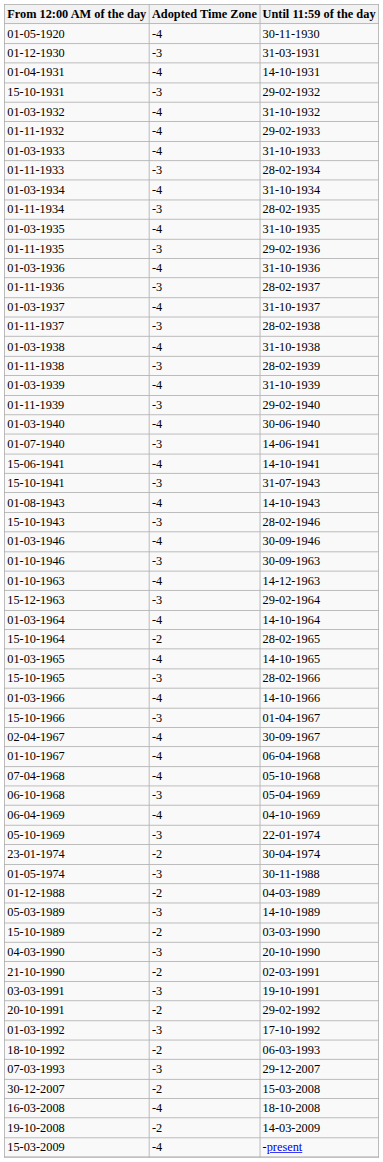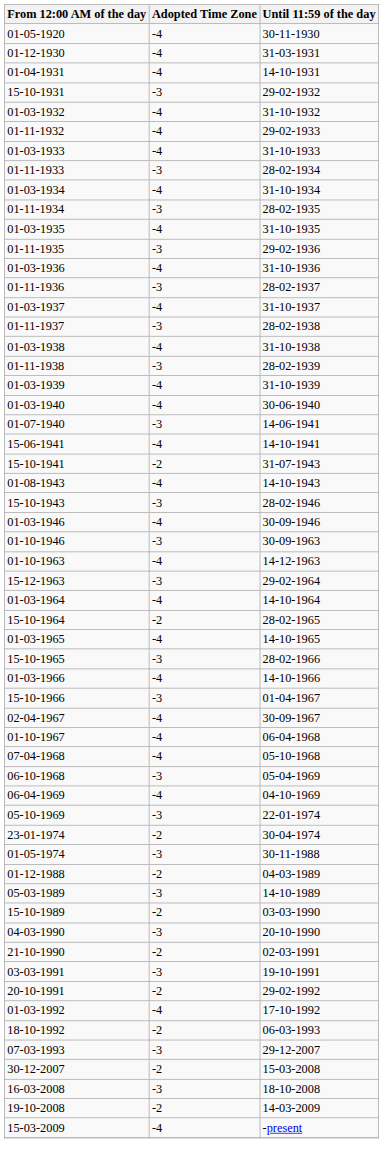01-12-1930 | Adopted Time Zone: -3 -> -4
- row: 01-11-1939 | -3 | 29-02-1940
15-10-1941 | Adopted Time Zone: -3 -> -2
01-03-1992 | Adopted Time Zone: -3 -> -4
16-03-2008 | Adopted Time Zone: -4 -> -3
